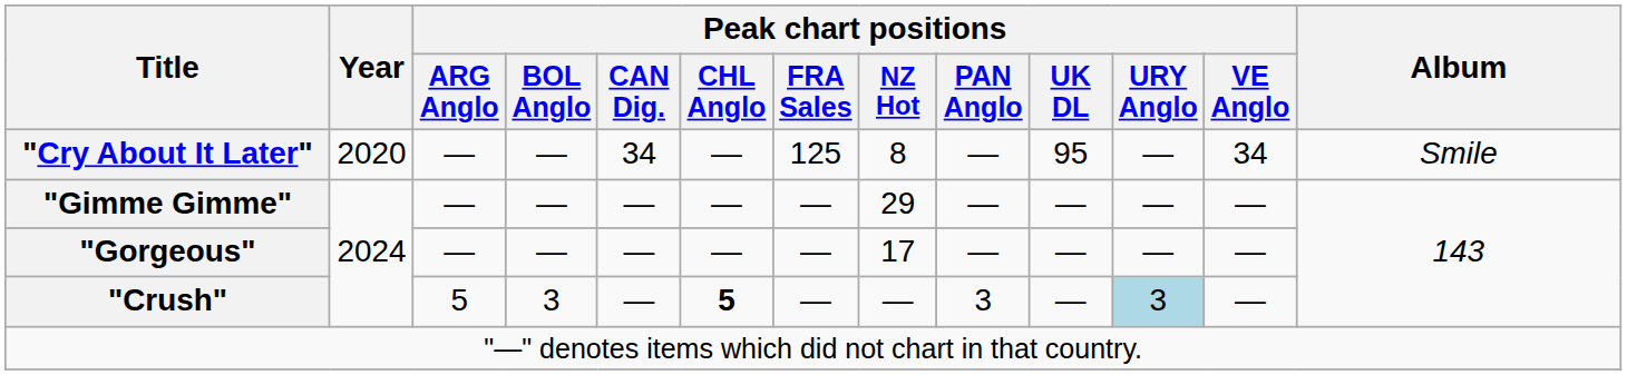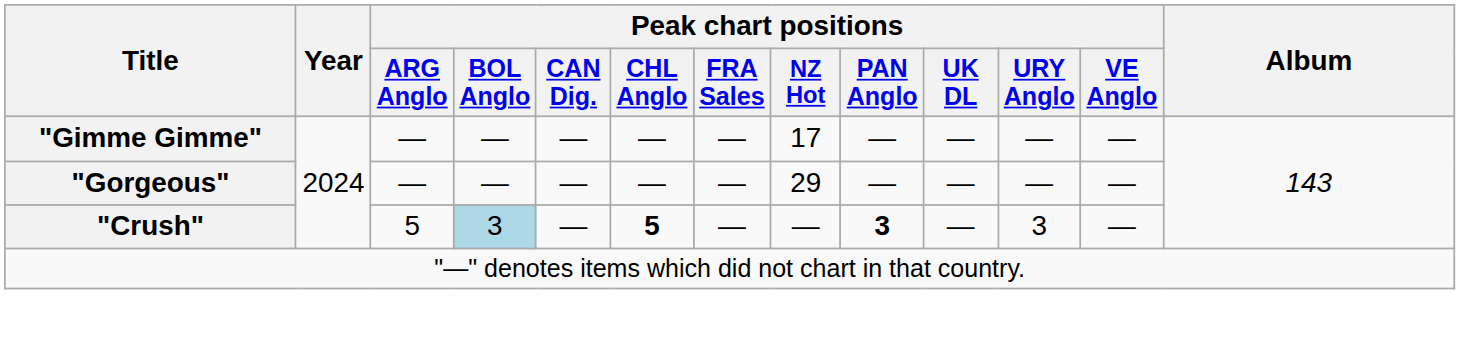- row: "Cry About It Later" | 2020 | — | — | 34 | — | 125 | 8 | — | 95 | — | 34 | Smile
"Gimme Gimme" | Peak chart positions / NZ Hot: 29 -> 17
"Gorgeous" | Peak chart positions / NZ Hot: 17 -> 29
"Crush" | Peak chart positions / BOL Anglo: no background -> lightblue background
"Crush" | Peak chart positions / PAN Anglo: normal -> bold
"Crush" | Peak chart positions / URY Anglo: lightblue background -> no background
